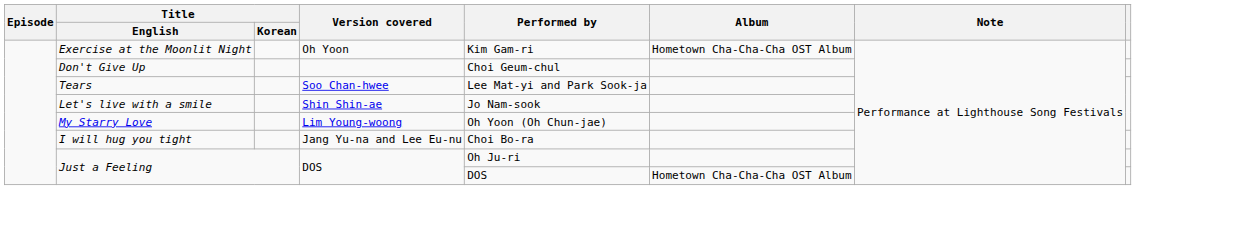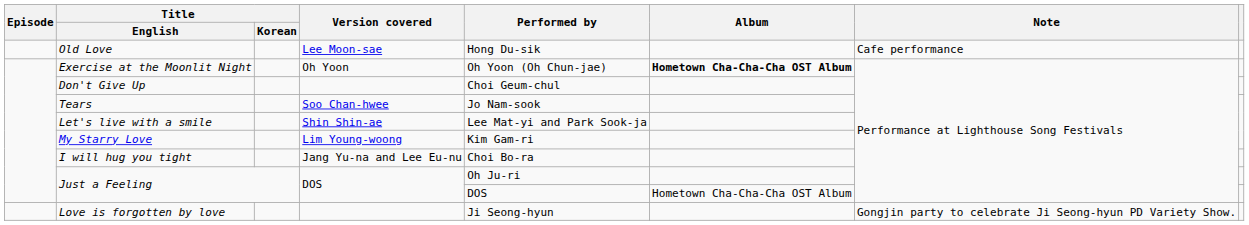+ row: Old Love | Lee Moon-sae | Hong Du-sik | Cafe performance
Exercise at the Moonlit Night | Performed by: Kim Gam-ri -> Oh Yoon (Oh Chun-jae)
Exercise at the Moonlit Night | Album: normal -> bold
Tears | Performed by: Lee Mat-yi and Park Sook-ja -> Jo Nam-sook
Let's live with a smile | Performed by: Jo Nam-sook -> Lee Mat-yi and Park Sook-ja
My Starry Love | Performed by: Oh Yoon (Oh Chun-jae) -> Kim Gam-ri
+ row: Love is forgotten by love | Ji Seong-hyun | Gongjin party to celebrate Ji Seong-hyun PD Variety Show.
